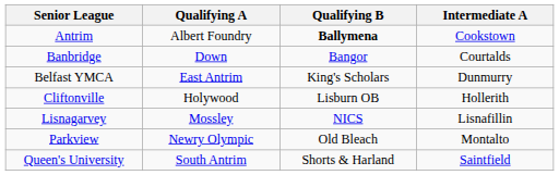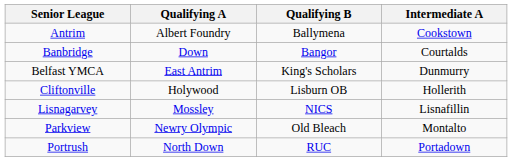Antrim | Qualifying B: bold -> normal
+ row: Portrush | North Down | RUC | Portadown
- row: Queen's University | South Antrim | Shorts & Harland | Saintfield
